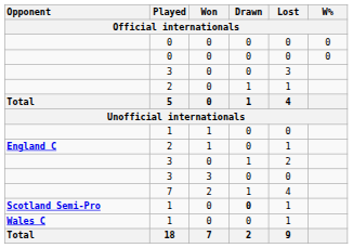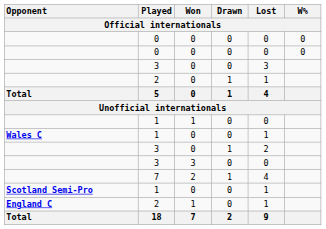rows swapped: England C / 2 <-> Wales C / 1
Scotland Semi-Pro / 1 | Drawn: bold -> normal
